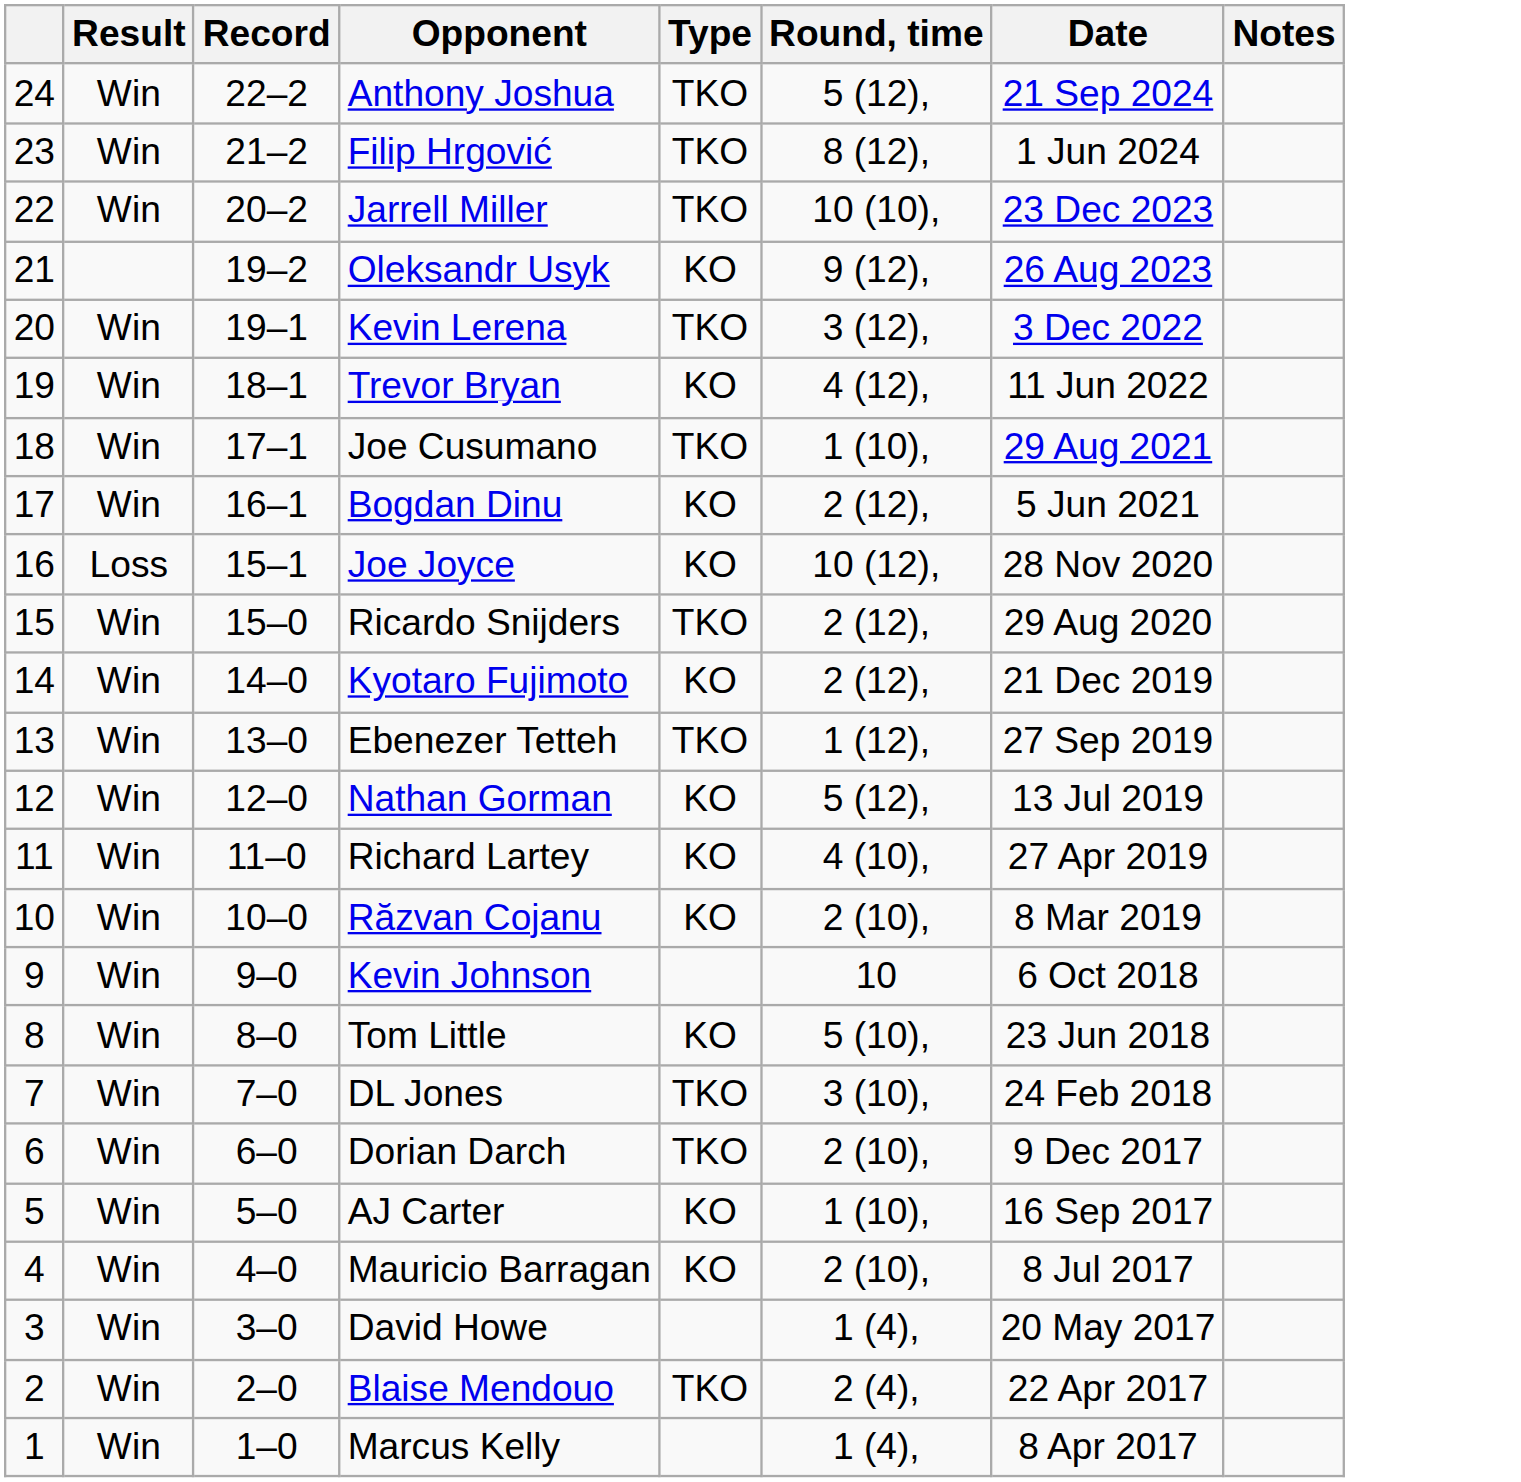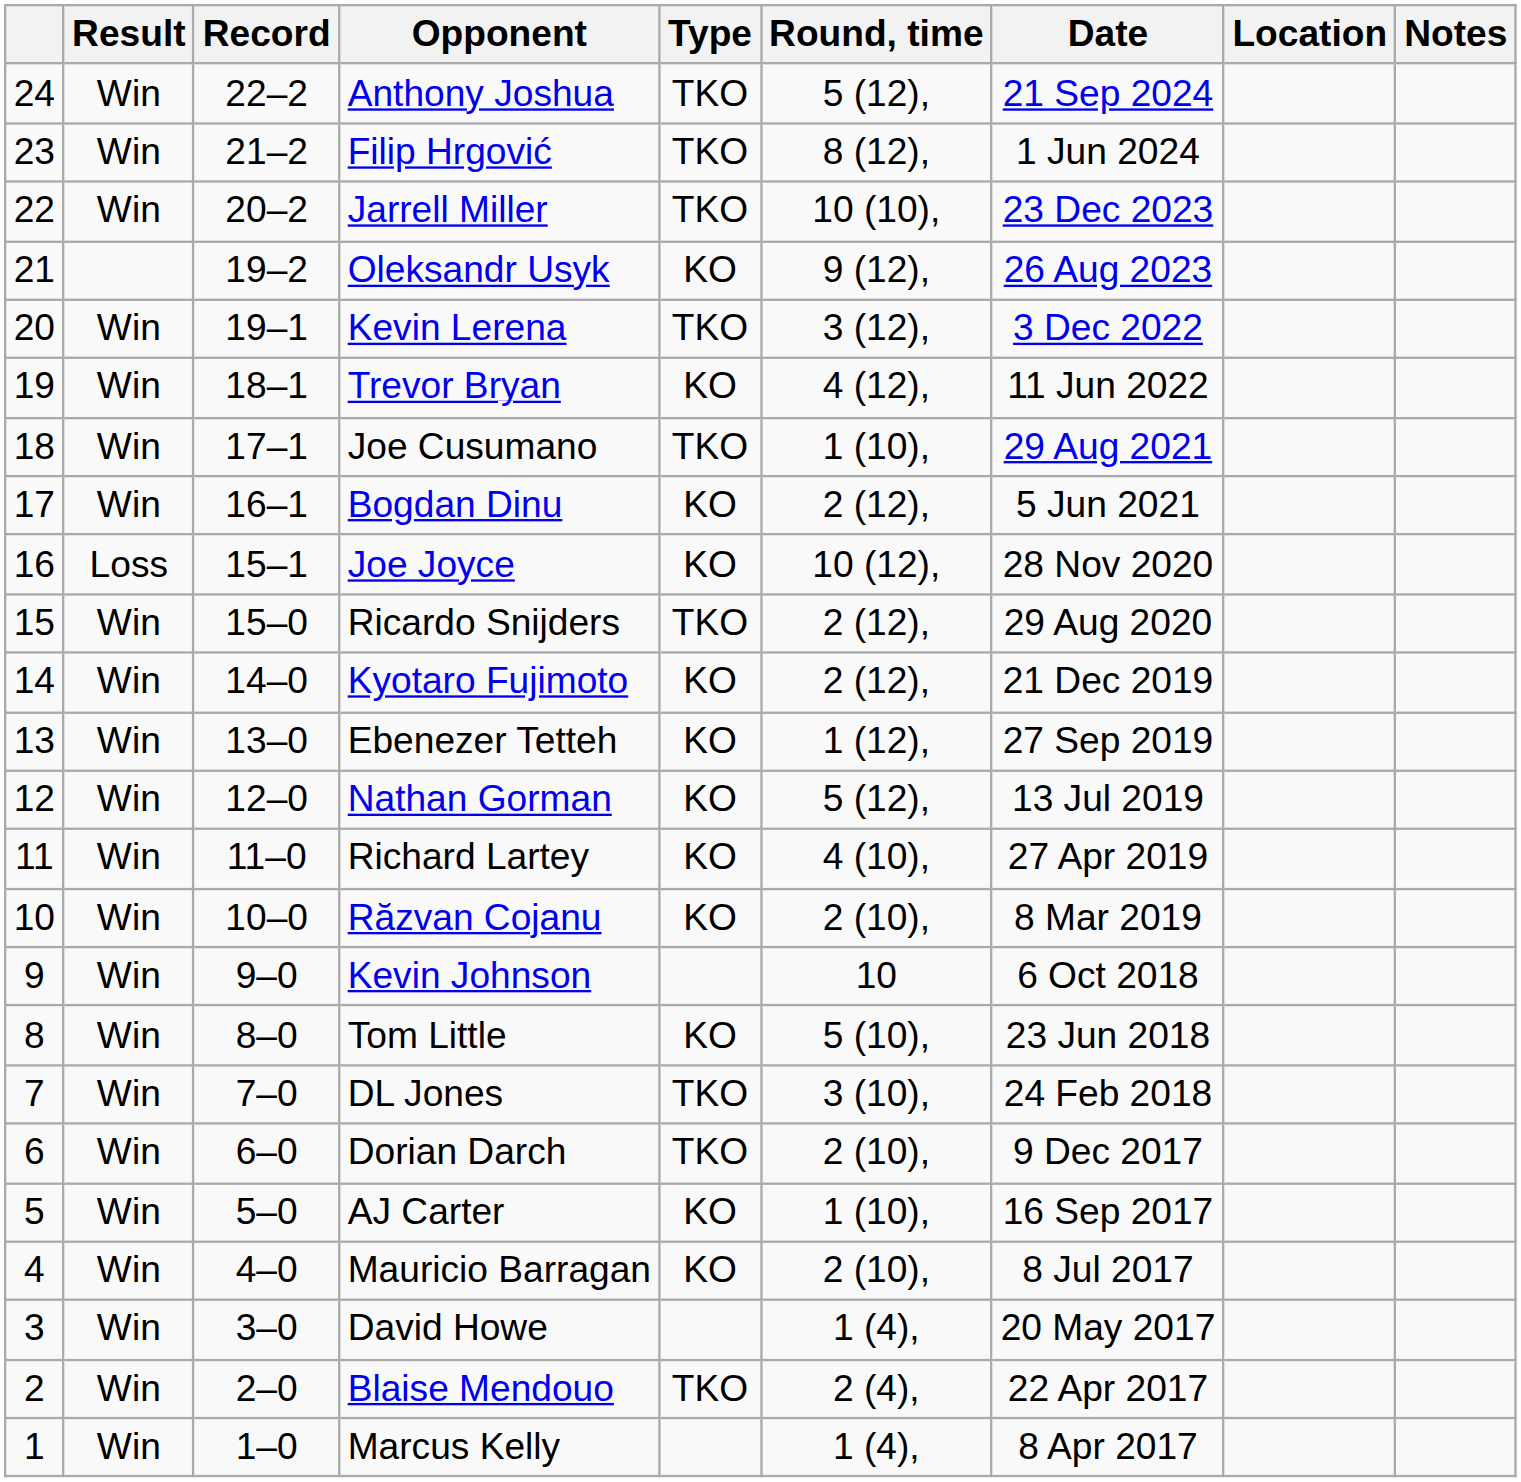+ column: Location
Ebenezer Tetteh | Type: TKO -> KO
